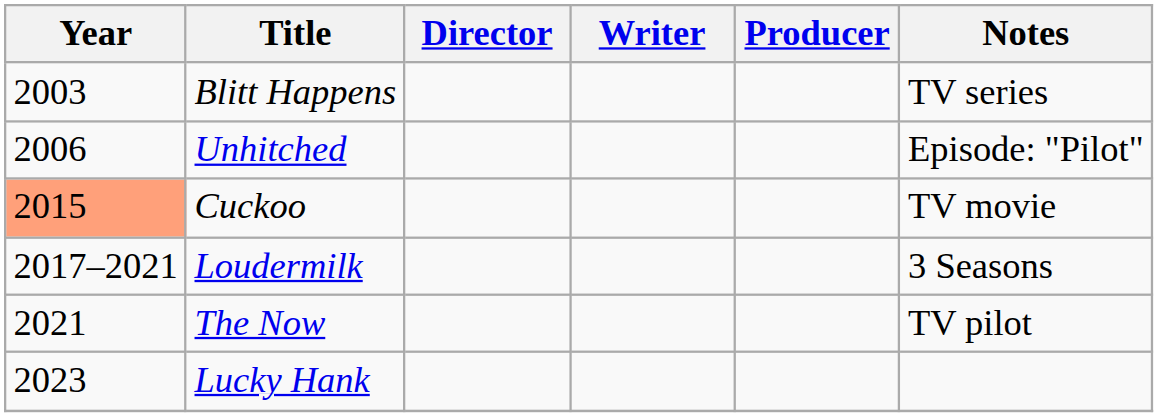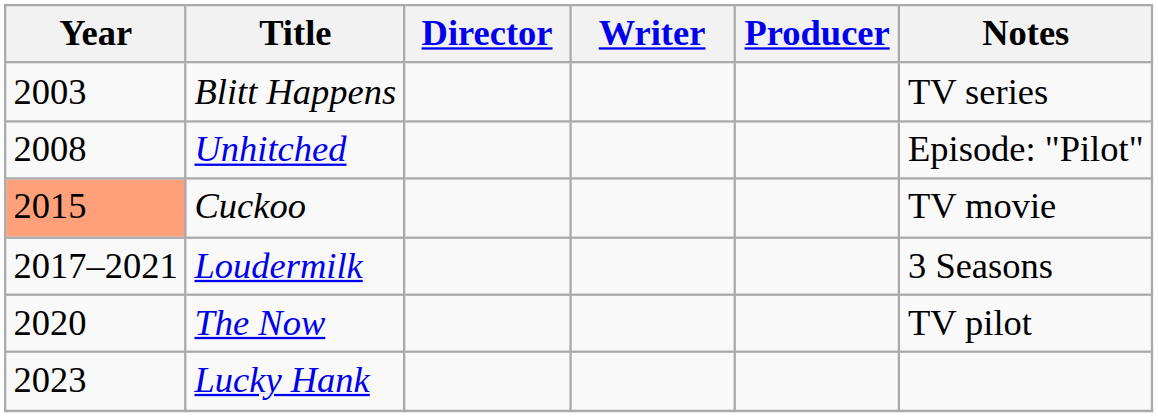Unhitched | Year: 2006 -> 2008
The Now | Year: 2021 -> 2020
